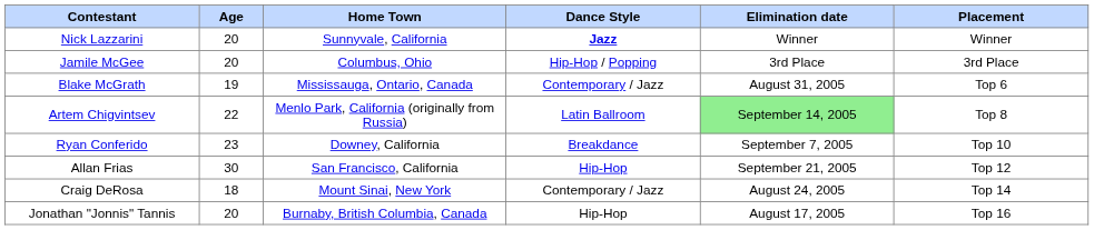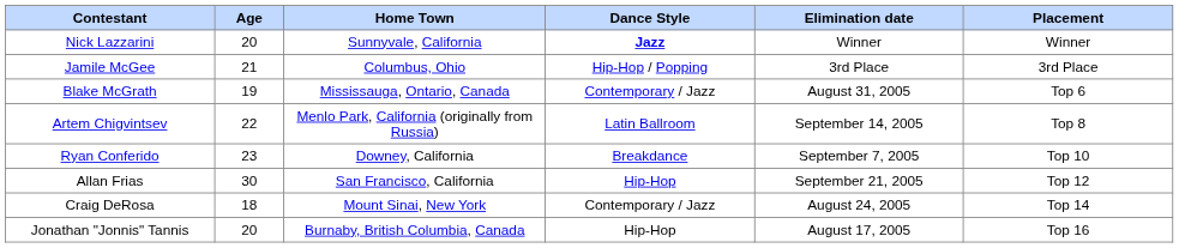Jamile McGee | Age: 20 -> 21
Artem Chigvintsev | Elimination date: lightgreen background -> no background
